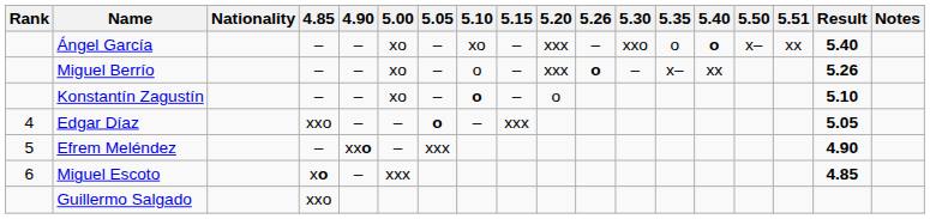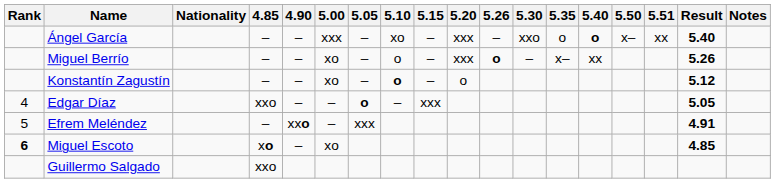Ángel García | 5.00: xo -> xxx
Konstantín Zagustín | Result: 5.10 -> 5.12
Efrem Meléndez | Result: 4.90 -> 4.91
Miguel Escoto | Rank: normal -> bold
Miguel Escoto | 5.00: xxx -> xo
